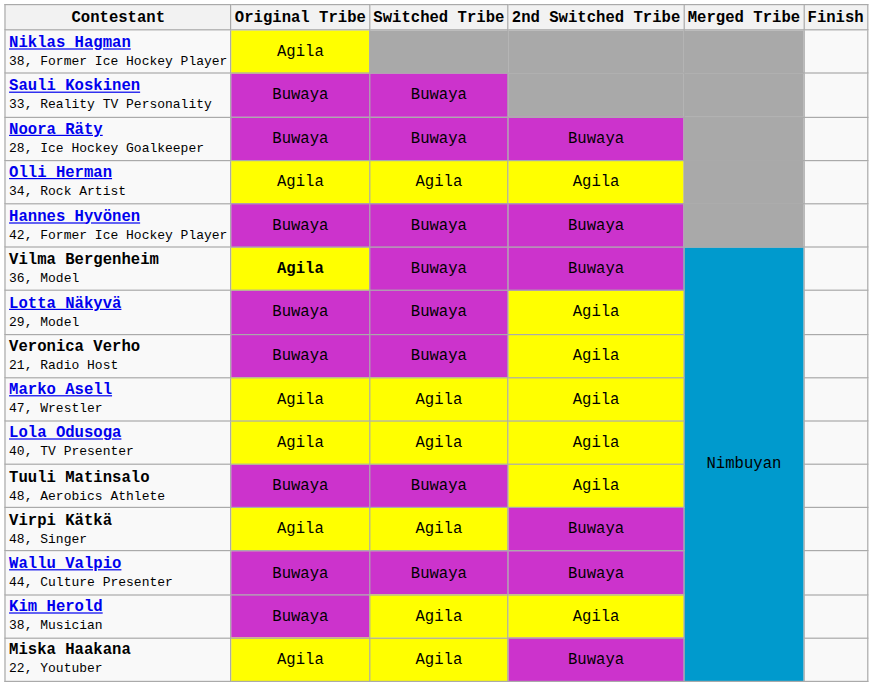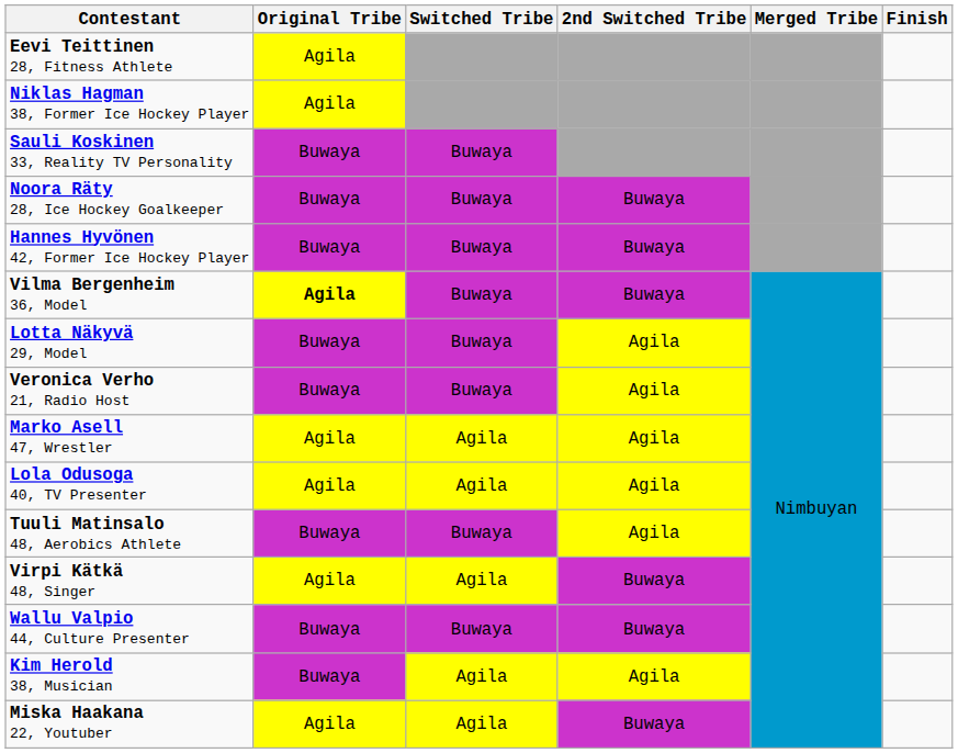+ row: Eevi Teittinen 28, Fitness Athlete | Agila
- row: Olli Herman 34, Rock Artist | Agila | Agila | Agila
